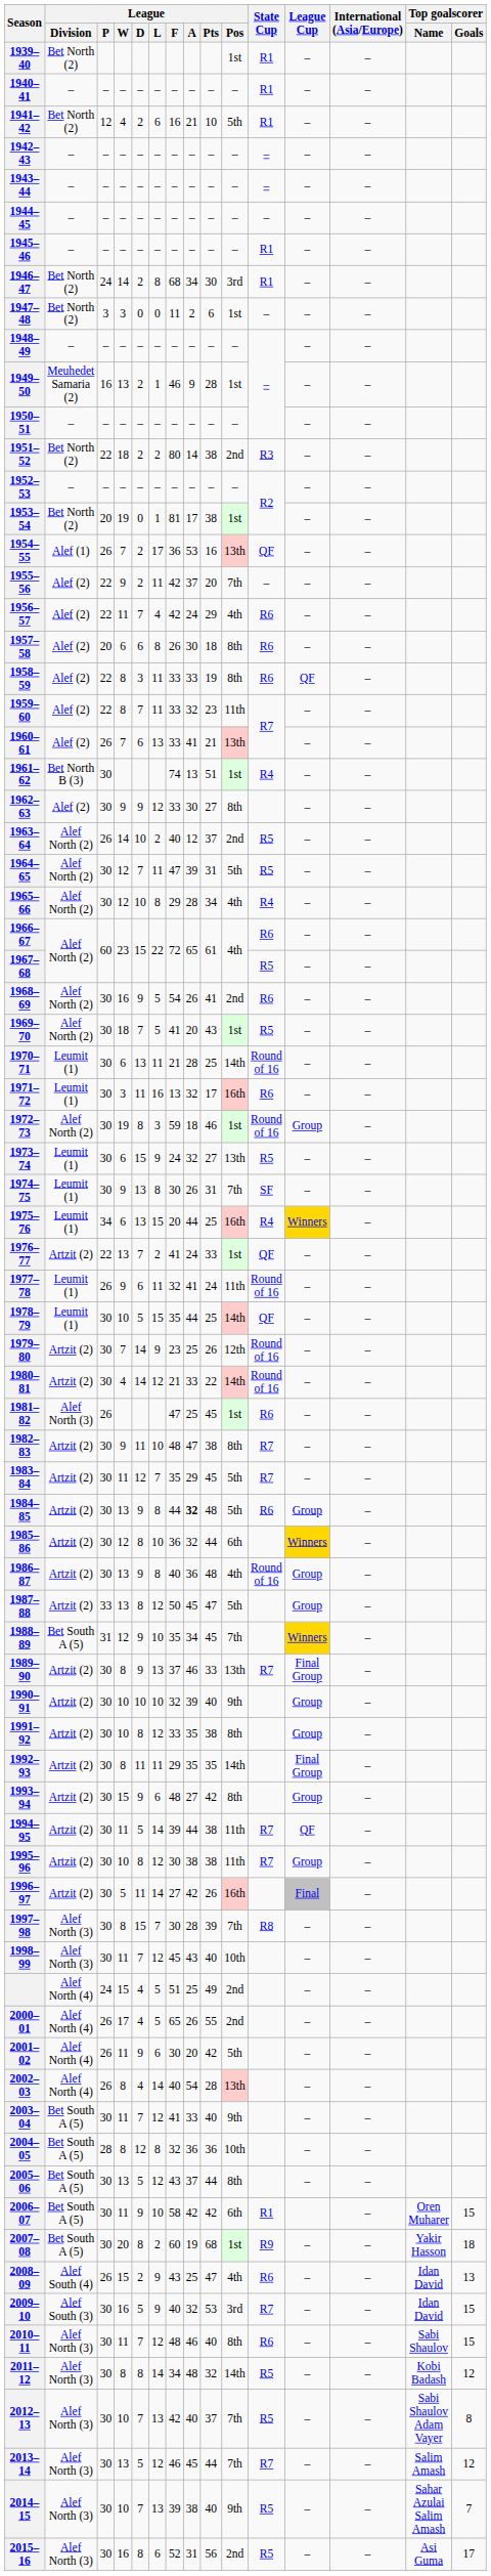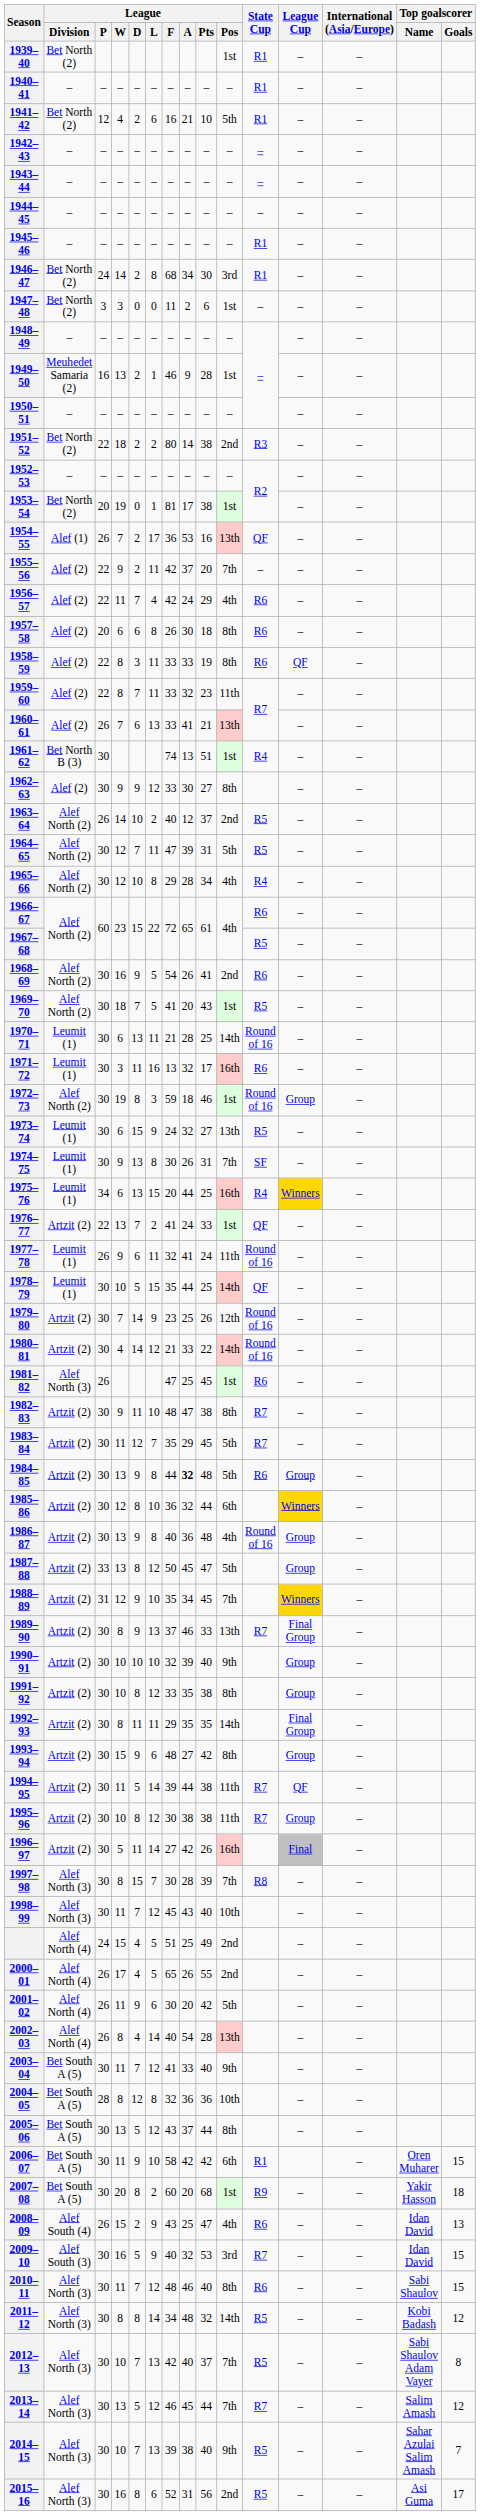1988–89 | League / Division: Bet South A (5) -> Artzit (2)
2007–08 | League / A: 19 -> 20
